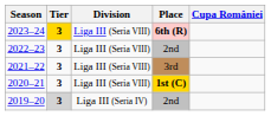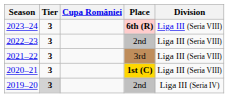columns swapped: Division <-> Cupa României
2023–24 | Tier: gold background -> no background
